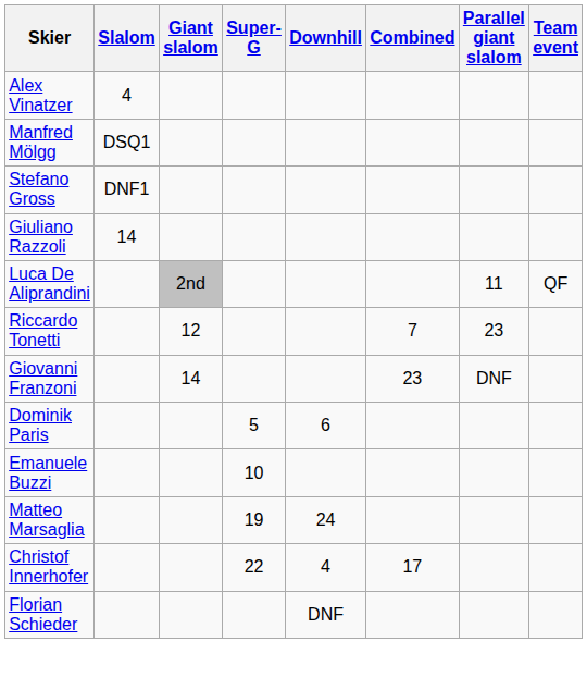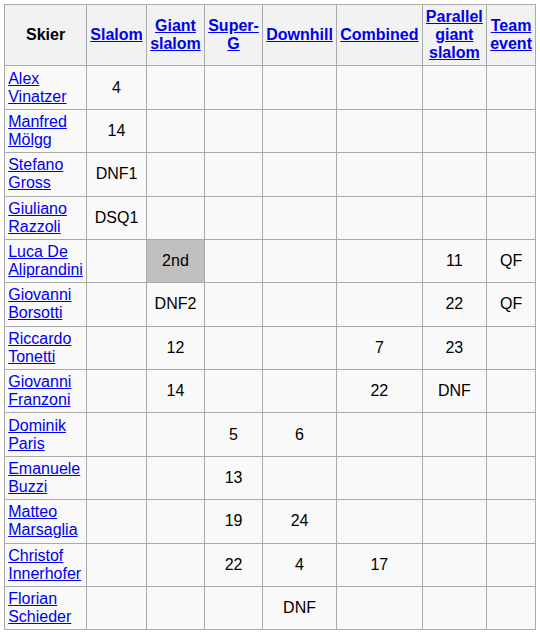Manfred Mölgg | Slalom: DSQ1 -> 14
Giuliano Razzoli | Slalom: 14 -> DSQ1
+ row: Giovanni Borsotti | DNF2 | 22 | QF
Giovanni Franzoni | Combined: 23 -> 22
Emanuele Buzzi | Super-G: 10 -> 13
